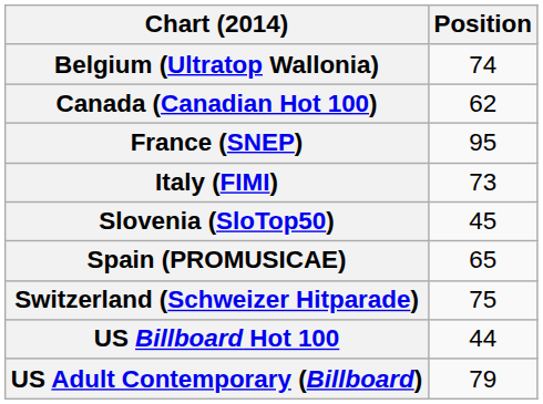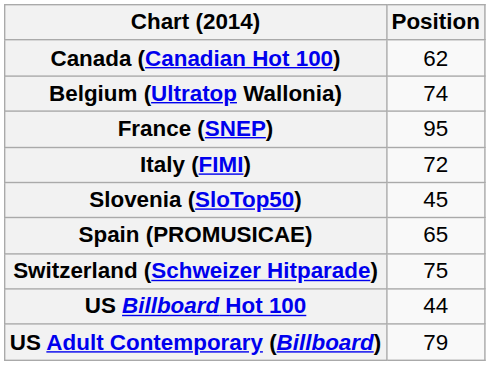rows swapped: Belgium (Ultratop Wallonia) <-> Canada (Canadian Hot 100)
Italy (FIMI) | Position: 73 -> 72
